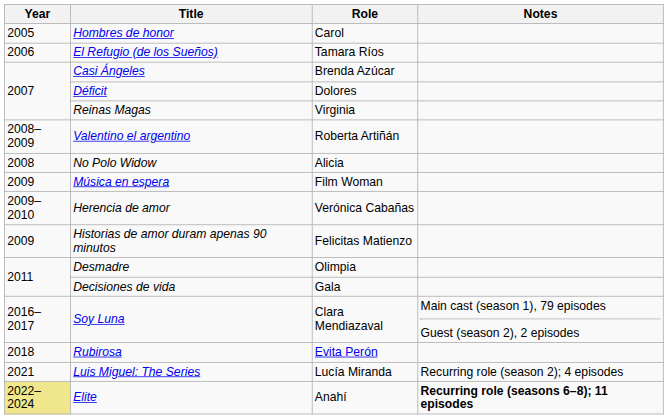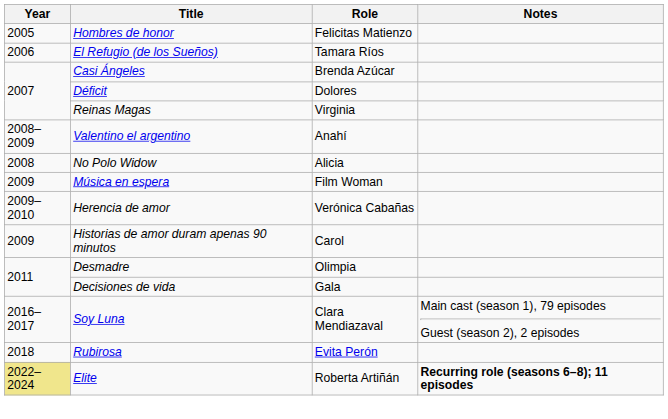Hombres de honor | Role: Carol -> Felicitas Matienzo
Valentino el argentino | Role: Roberta Artiñán -> Anahí
Historias de amor duram apenas 90 minutos | Role: Felicitas Matienzo -> Carol
- row: 2021 | Luis Miguel: The Series | Lucía Miranda | Recurring role (season 2); 4 episodes
Elite | Role: Anahí -> Roberta Artiñán
